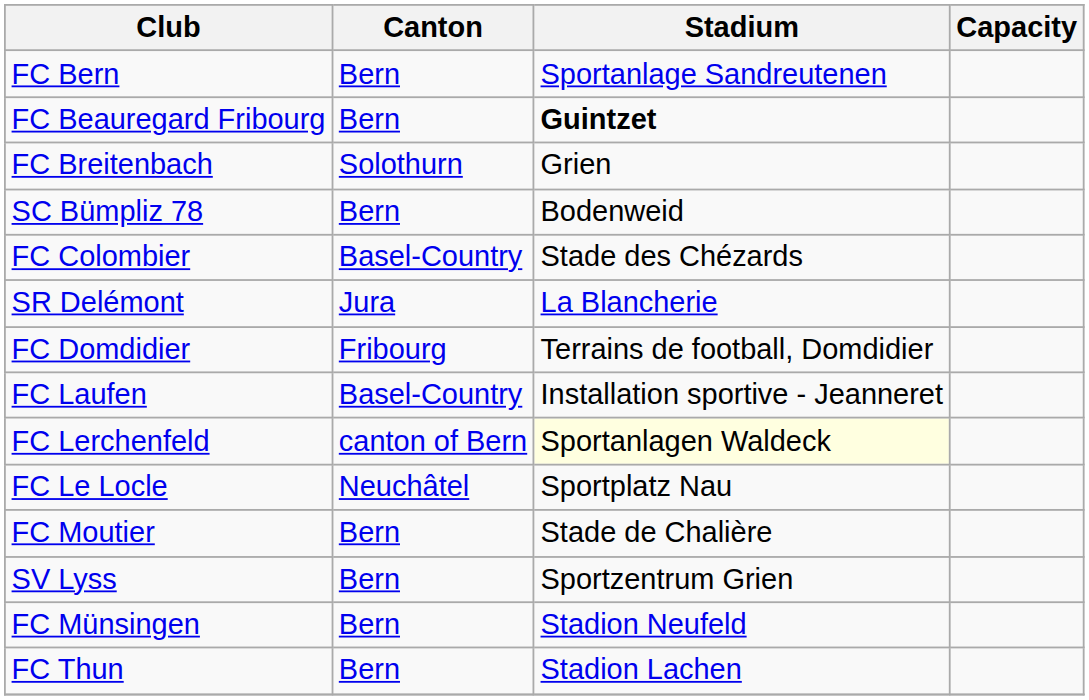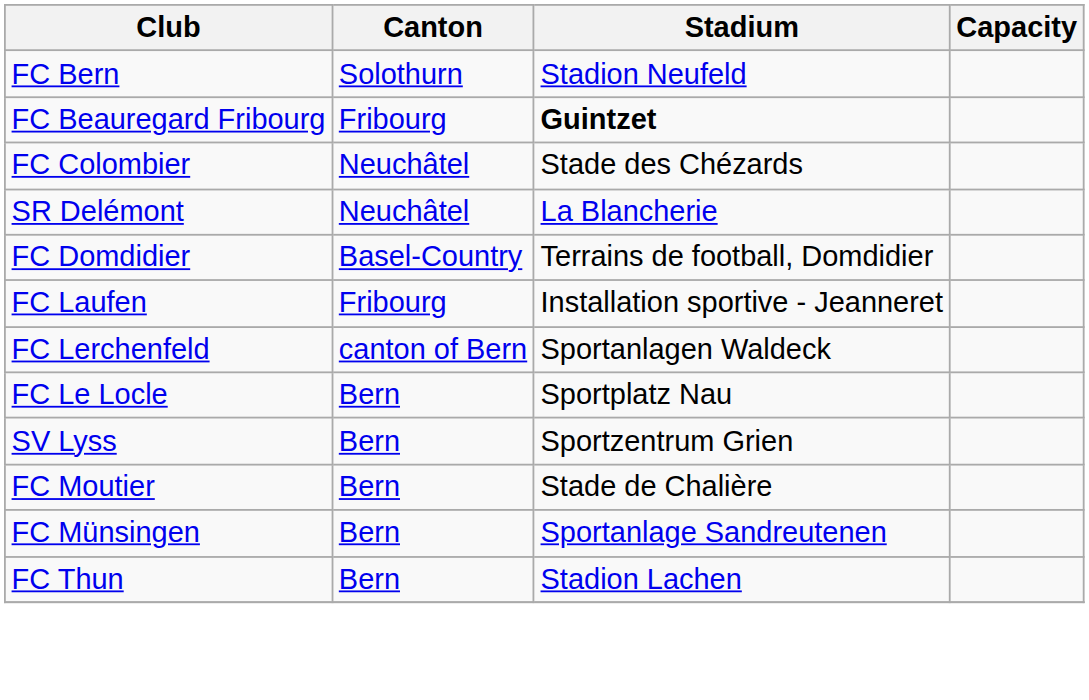FC Bern | Canton: Bern -> Solothurn
FC Bern | Stadium: Sportanlage Sandreutenen -> Stadion Neufeld
FC Beauregard Fribourg | Canton: Bern -> Fribourg
- row: FC Breitenbach | Solothurn | Grien
- row: SC Bümpliz 78 | Bern | Bodenweid
FC Colombier | Canton: Basel-Country -> Neuchâtel
SR Delémont | Canton: Jura -> Neuchâtel
FC Domdidier | Canton: Fribourg -> Basel-Country
FC Laufen | Canton: Basel-Country -> Fribourg
FC Lerchenfeld | Stadium: lightyellow background -> no background
FC Le Locle | Canton: Neuchâtel -> Bern
rows swapped: SV Lyss <-> FC Moutier
FC Münsingen | Stadium: Stadion Neufeld -> Sportanlage Sandreutenen
